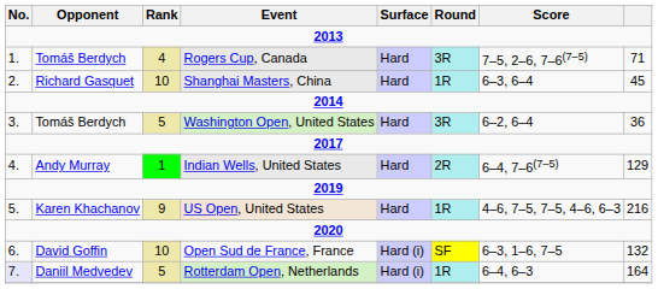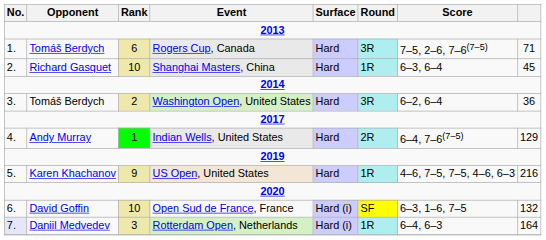Rogers Cup, Canada | Rank: 4 -> 6
Washington Open, United States | Rank: 5 -> 2
Rotterdam Open, Netherlands | Rank: 5 -> 3
